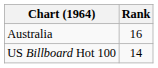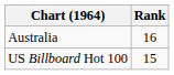US Billboard Hot 100 | Rank: 14 -> 15
